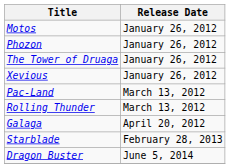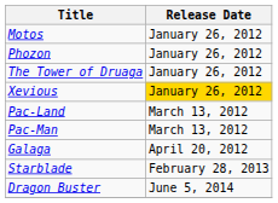Xevious | Release Date: no background -> gold background
+ row: Pac-Man | March 13, 2012
- row: Rolling Thunder | March 13, 2012
